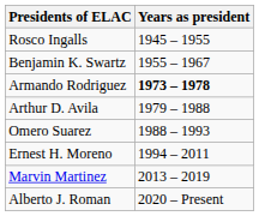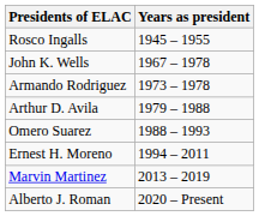- row: Benjamin K. Swartz | 1955 – 1967
+ row: John K. Wells | 1967 – 1978
Armando Rodriguez | Years as president: bold -> normal
